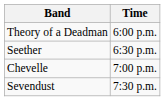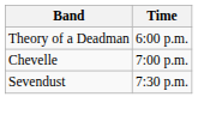- row: Seether | 6:30 p.m.
